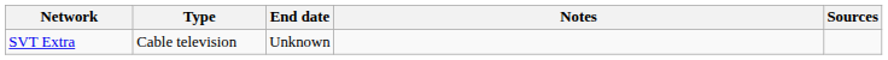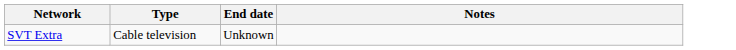- column: Sources
